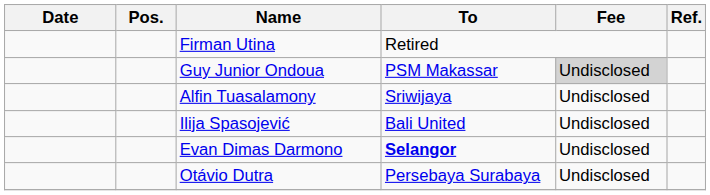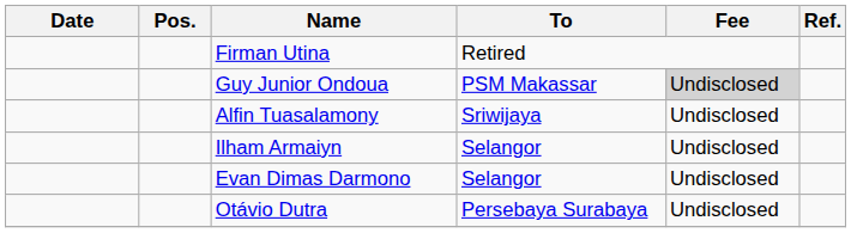- row: Ilija Spasojević | Bali United | Undisclosed
+ row: Ilham Armaiyn | Selangor | Undisclosed
Evan Dimas Darmono | To: bold -> normal
